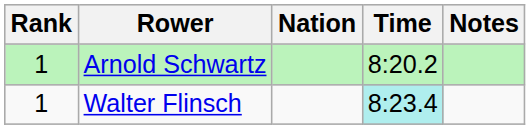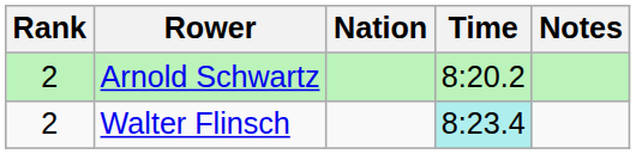Arnold Schwartz | Rank: 1 -> 2
Walter Flinsch | Rank: 1 -> 2
